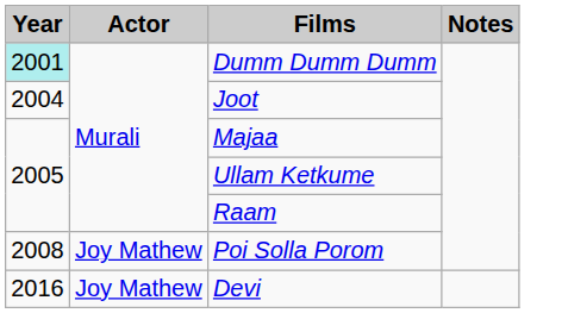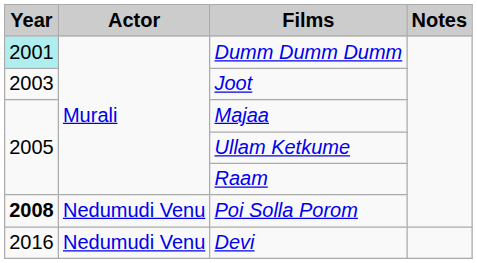Joot | Year: 2004 -> 2003
Poi Solla Porom | Year: normal -> bold
Poi Solla Porom | Actor: Joy Mathew -> Nedumudi Venu
Devi | Actor: Joy Mathew -> Nedumudi Venu
